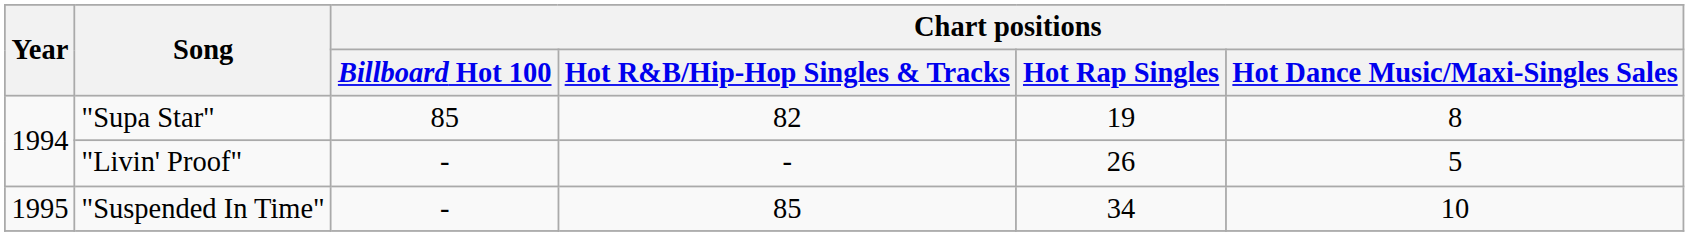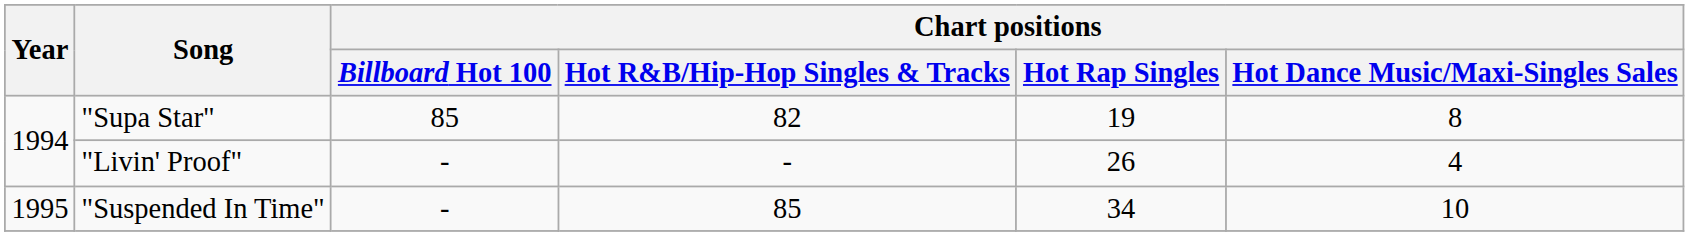"Livin' Proof" | Chart positions / Hot Dance Music/Maxi-Singles Sales: 5 -> 4
